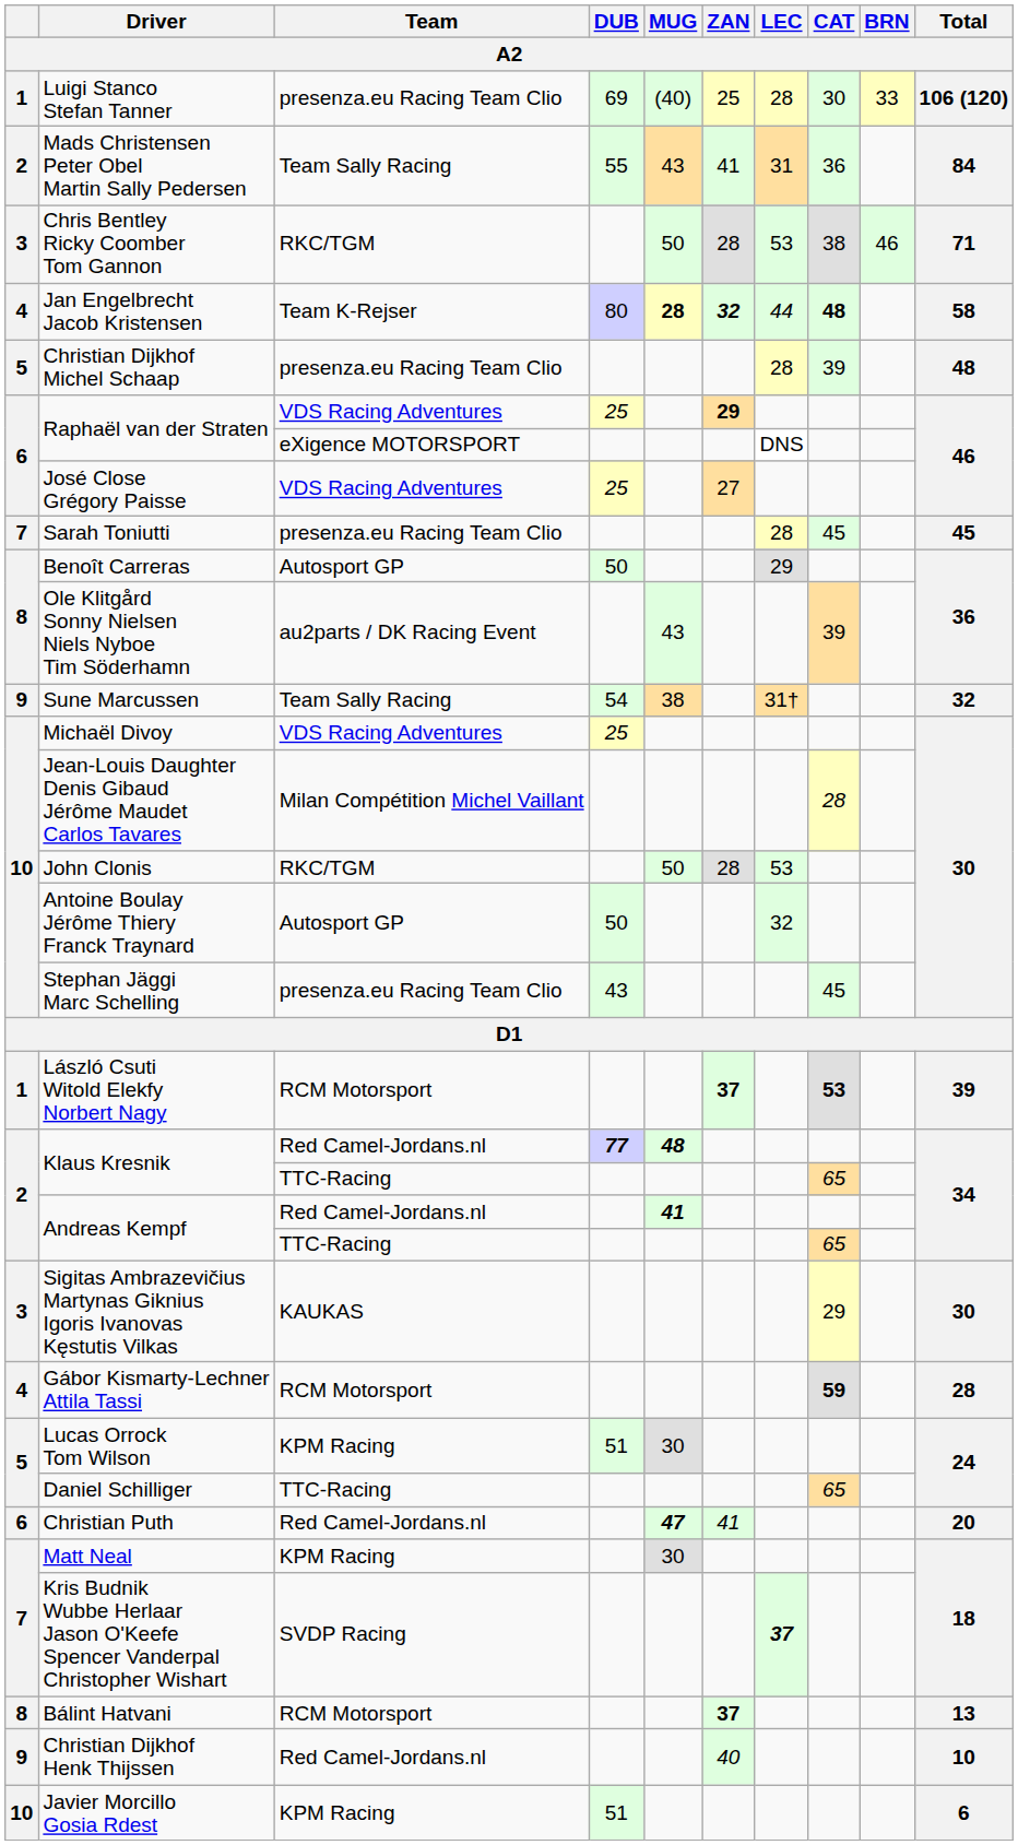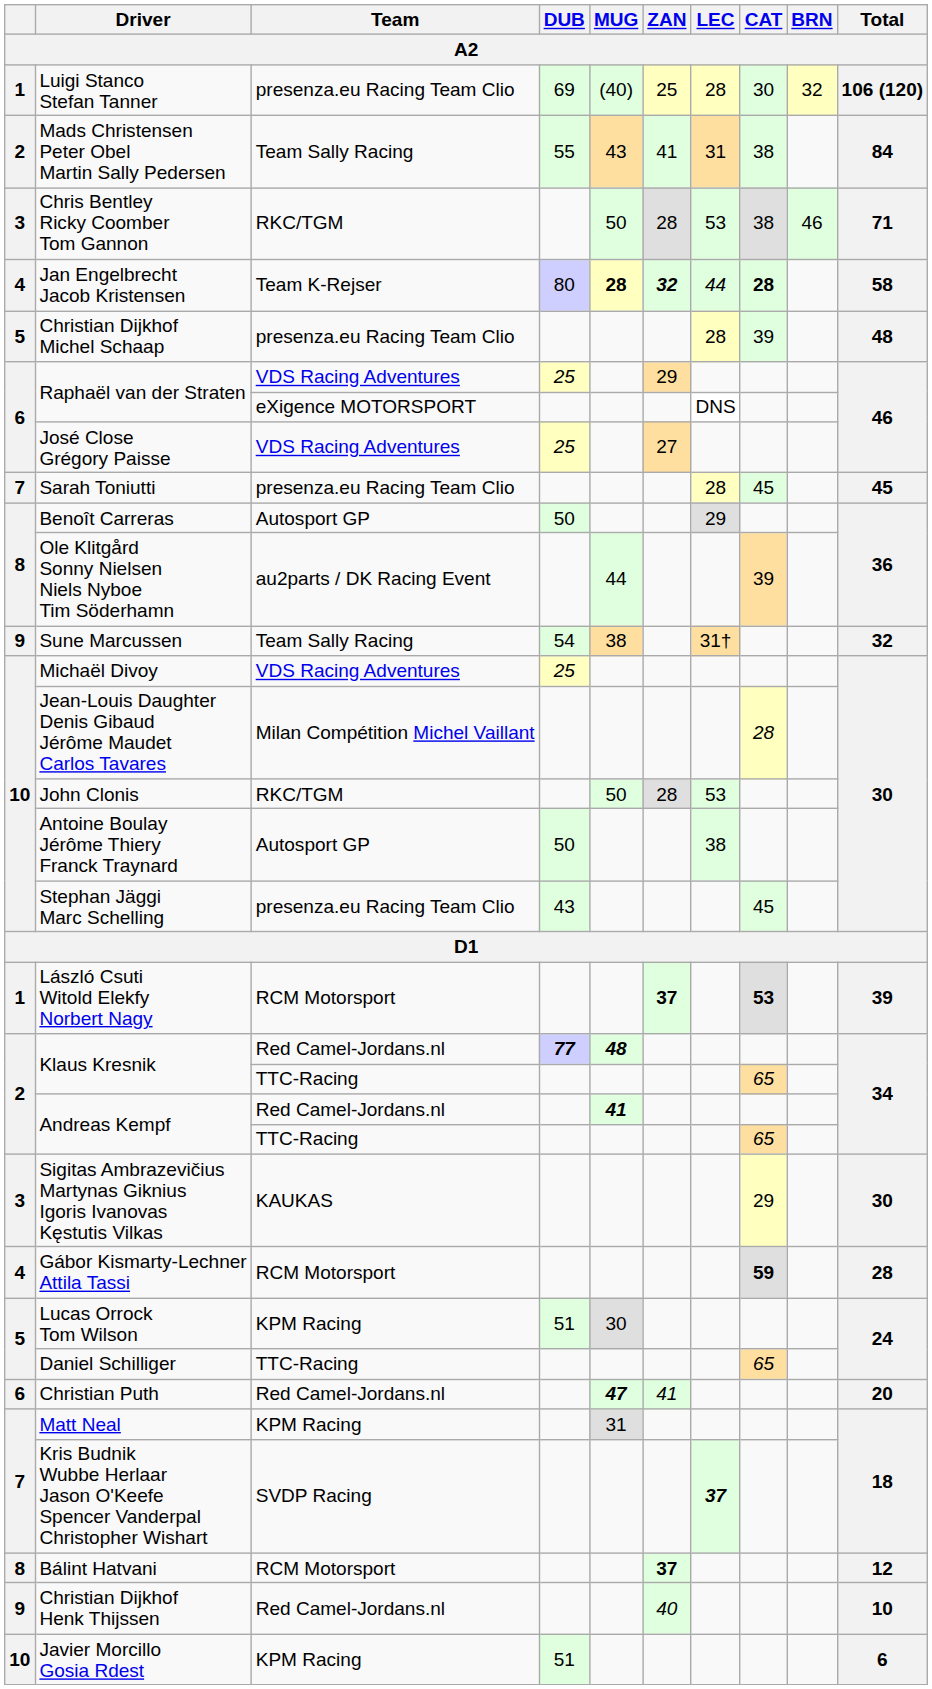Luigi Stanco Stefan Tanner | BRN: 33 -> 32
Mads Christensen Peter Obel Martin Sally Pedersen | CAT: 36 -> 38
Jan Engelbrecht Jacob Kristensen | CAT: 48 -> 28
Raphaël van der Straten / VDS Racing Adventures | ZAN: bold -> normal
Ole Klitgård Sonny Nielsen Niels Nyboe Tim Söderhamn | MUG: 43 -> 44
Antoine Boulay Jérôme Thiery Franck Traynard | LEC: 32 -> 38
Matt Neal | MUG: 30 -> 31
Bálint Hatvani | Total: 13 -> 12
